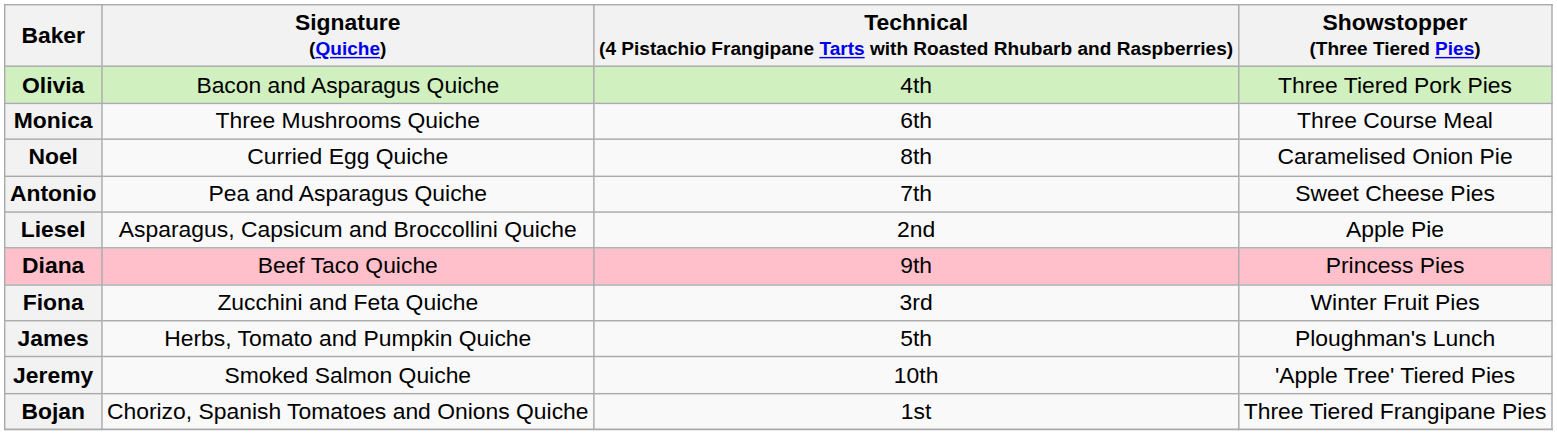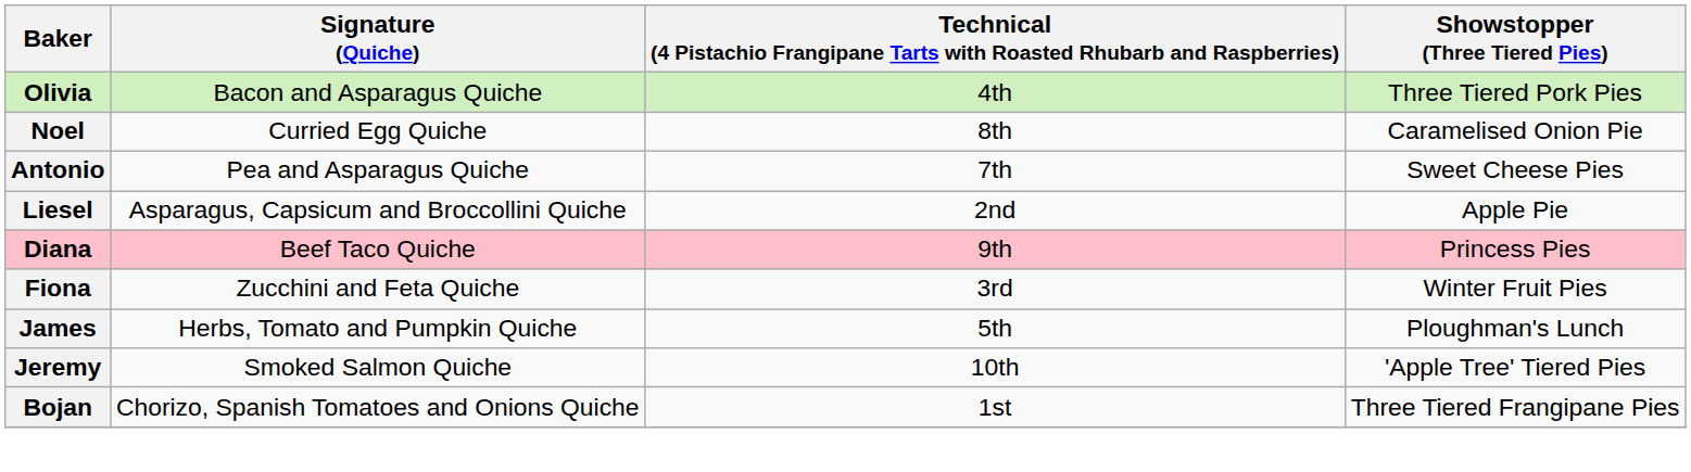- row: Monica | Three Mushrooms Quiche | 6th | Three Course Meal
